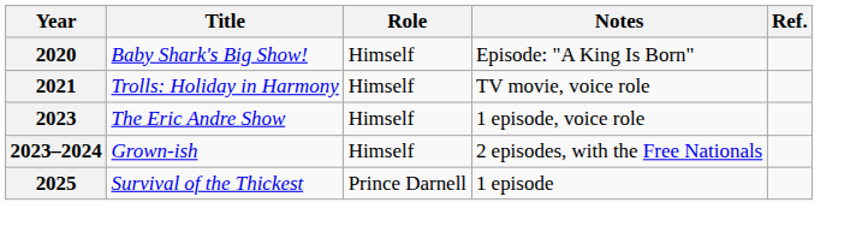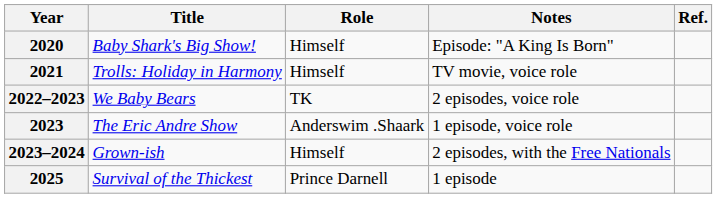+ row: 2022–2023 | We Baby Bears | TK | 2 episodes, voice role
2023 | Role: Himself -> Anderswim .Shaark
